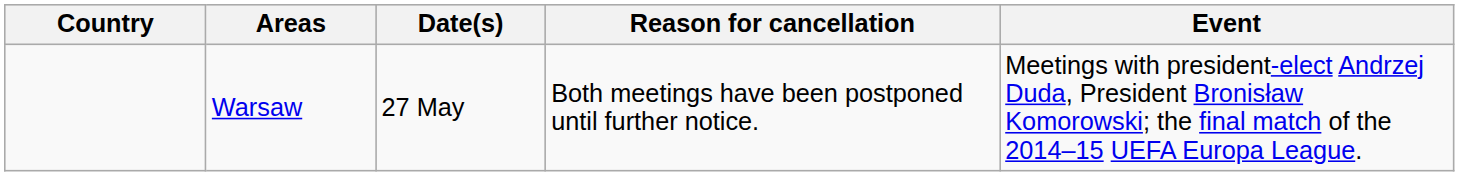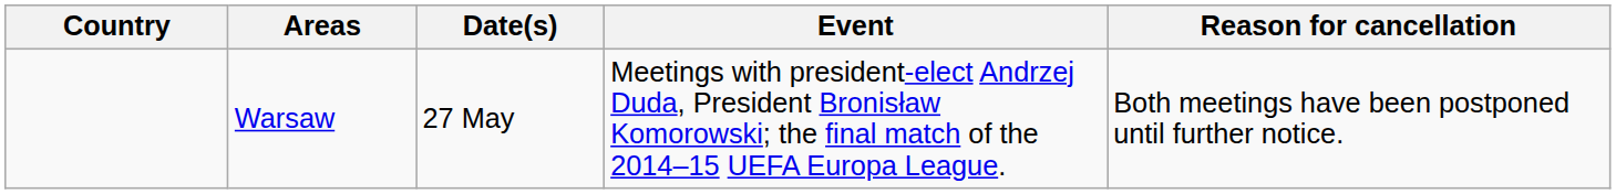columns swapped: Event <-> Reason for cancellation
